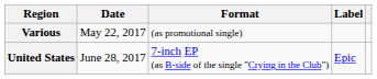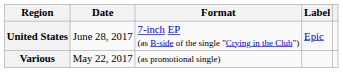rows swapped: Various <-> United States
